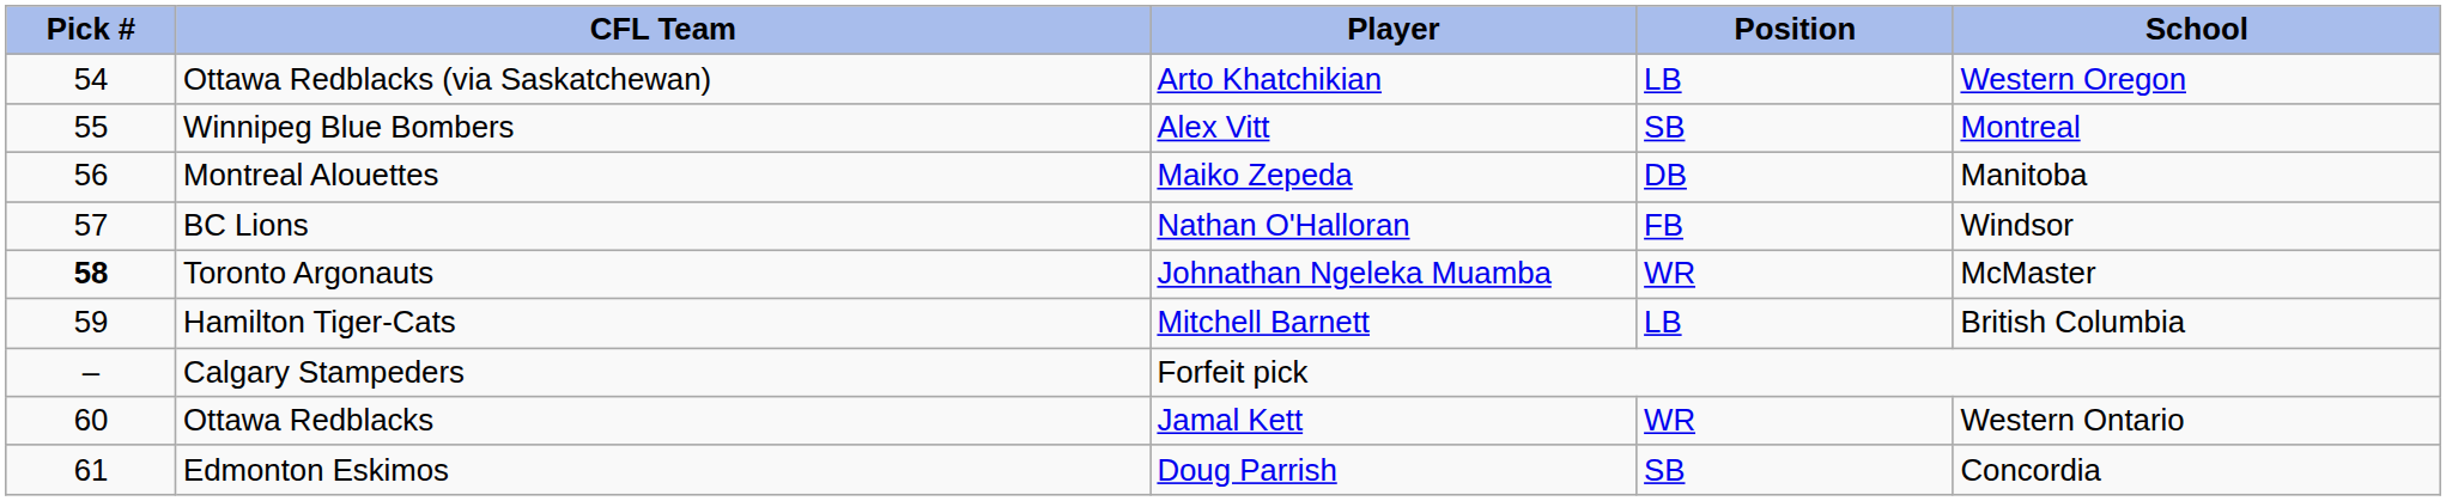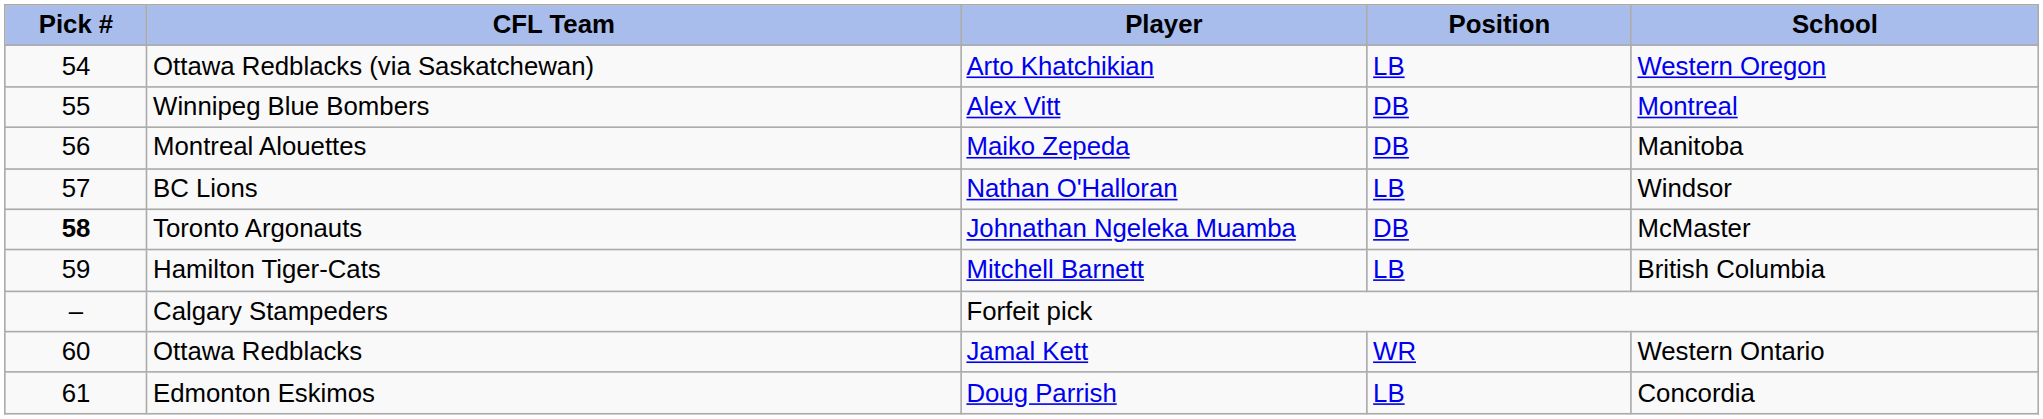Winnipeg Blue Bombers | Position: SB -> DB
BC Lions | Position: FB -> LB
Toronto Argonauts | Position: WR -> DB
Edmonton Eskimos | Position: SB -> LB
